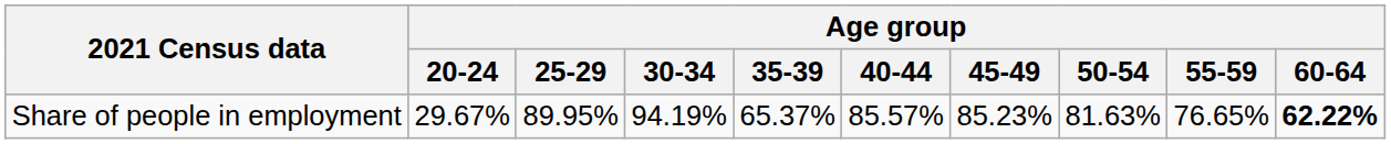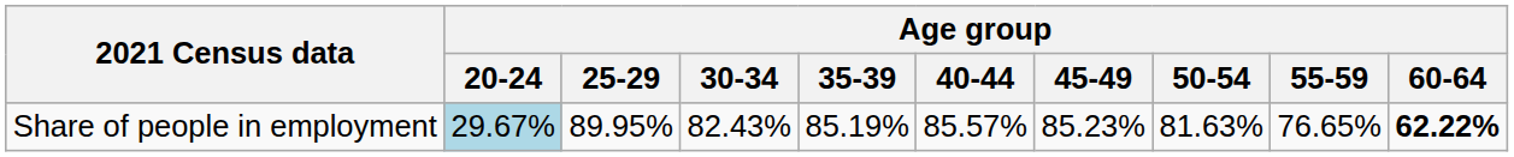Share of people in employment | Age group / 20-24: no background -> lightblue background
Share of people in employment | Age group / 30-34: 94.19% -> 82.43%
Share of people in employment | Age group / 35-39: 65.37% -> 85.19%
